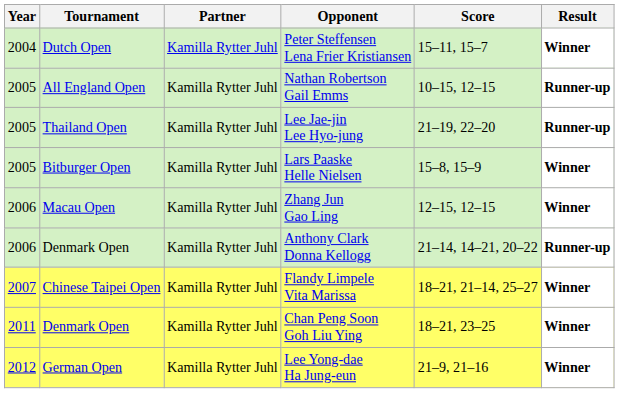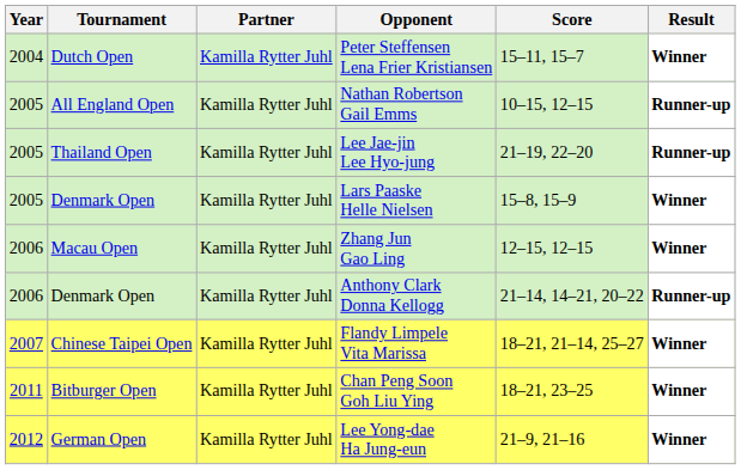Lars Paaske Helle Nielsen | Tournament: Bitburger Open -> Denmark Open
Chan Peng Soon Goh Liu Ying | Tournament: Denmark Open -> Bitburger Open
